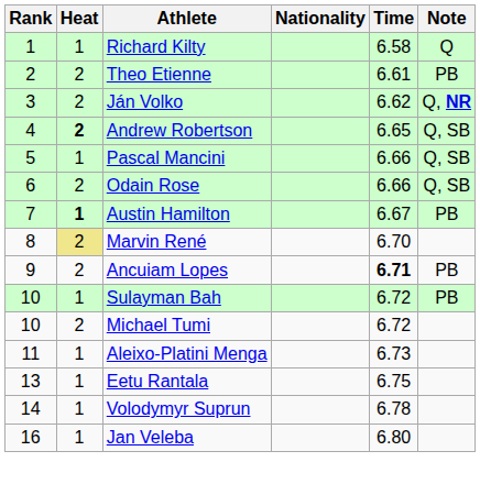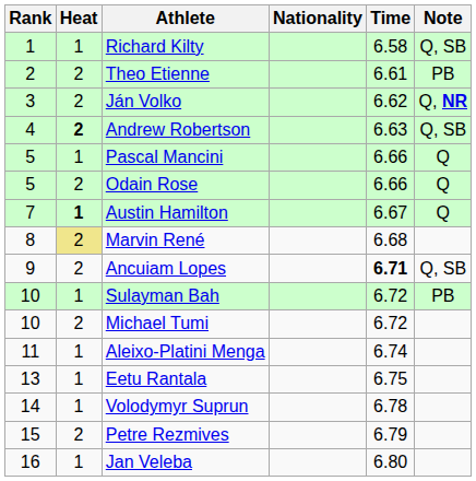Richard Kilty | Note: Q -> Q, SB
Andrew Robertson | Time: 6.65 -> 6.63
Pascal Mancini | Note: Q, SB -> Q
Odain Rose | Rank: 6 -> 5
Odain Rose | Note: Q, SB -> Q
Austin Hamilton | Note: PB -> Q
Marvin René | Time: 6.70 -> 6.68
Ancuiam Lopes | Note: PB -> Q, SB
Aleixo-Platini Menga | Time: 6.73 -> 6.74
+ row: 15 | 2 | Petre Rezmives | 6.79
